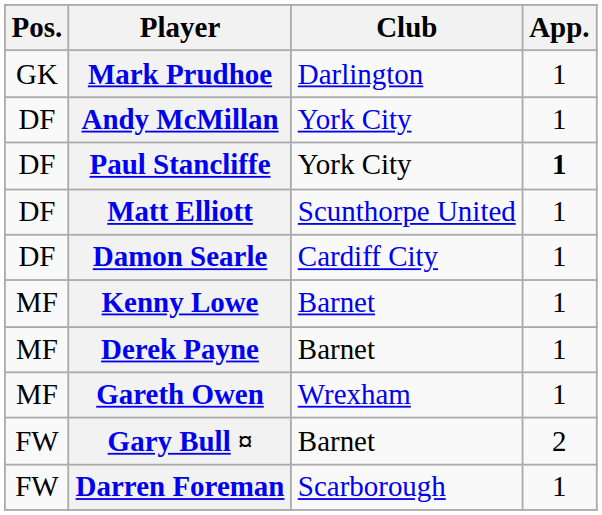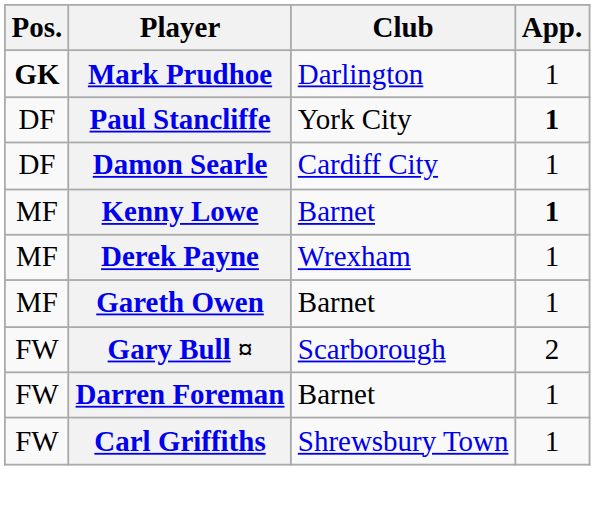Mark Prudhoe | Pos.: normal -> bold
- row: DF | Andy McMillan | York City | 1
- row: DF | Matt Elliott | Scunthorpe United | 1
Kenny Lowe | App.: normal -> bold
Derek Payne | Club: Barnet -> Wrexham
Gareth Owen | Club: Wrexham -> Barnet
Gary Bull ¤ | Club: Barnet -> Scarborough
Darren Foreman | Club: Scarborough -> Barnet
+ row: FW | Carl Griffiths | Shrewsbury Town | 1
